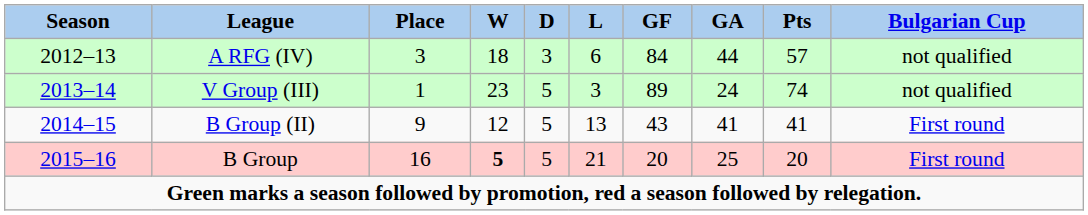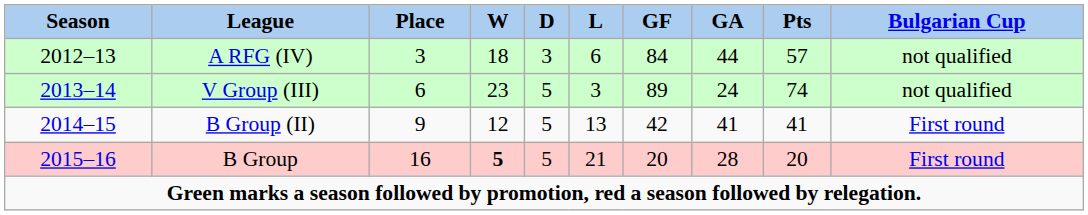V Group (III) | Place: 1 -> 6
B Group (II) | GF: 43 -> 42
B Group | GA: 25 -> 28
